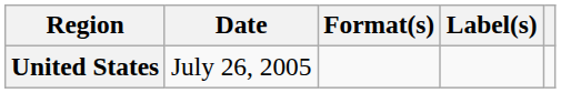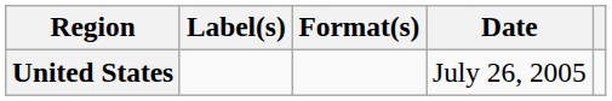columns swapped: Date <-> Label(s)
